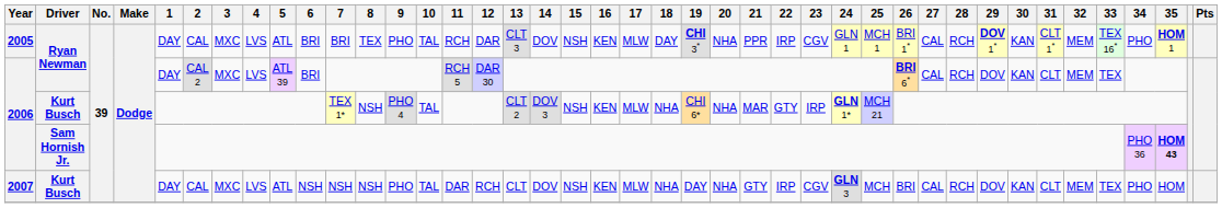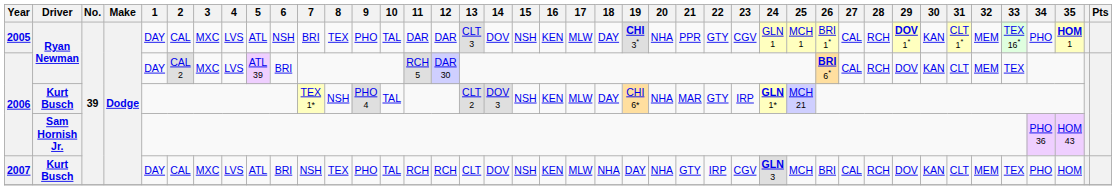2005 | 6: BRI -> NSH
2005 | 11: RCH -> DAR
2005 | 22: IRP -> GTY
2006 / Kurt Busch | 18: NHA -> DAY
2006 / Sam Hornish Jr. | 35: bold -> normal
2007 | 6: NSH -> BRI
2007 | 8: NSH -> TEX
2007 | 11: DAR -> RCH
